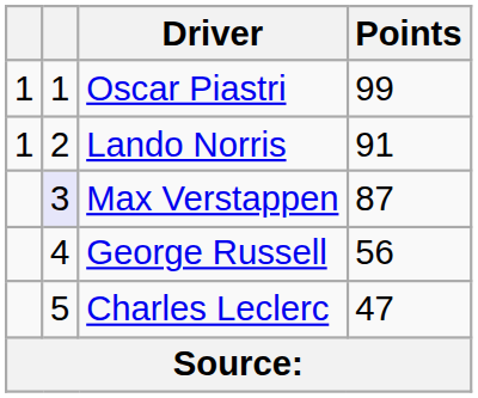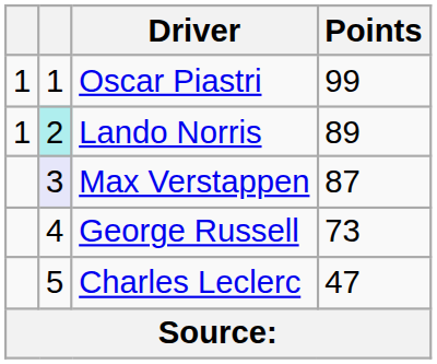Lando Norris | column 2: no background -> paleturquoise background
Lando Norris | Points: 91 -> 89
George Russell | Points: 56 -> 73
